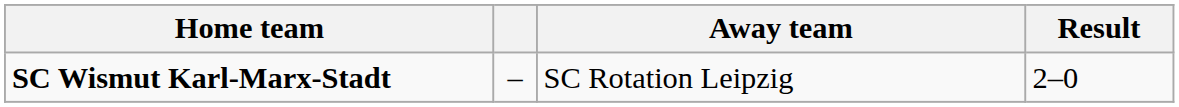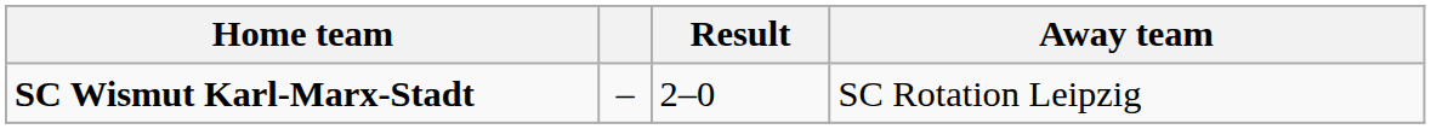columns swapped: Away team <-> Result
